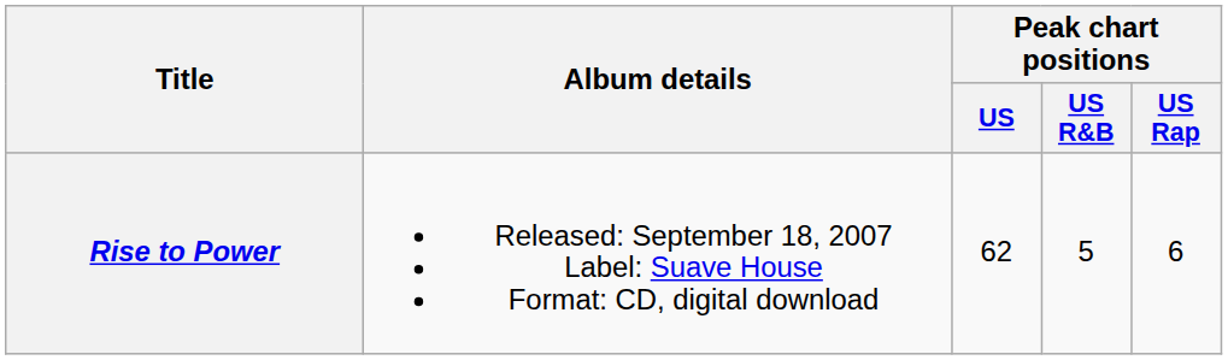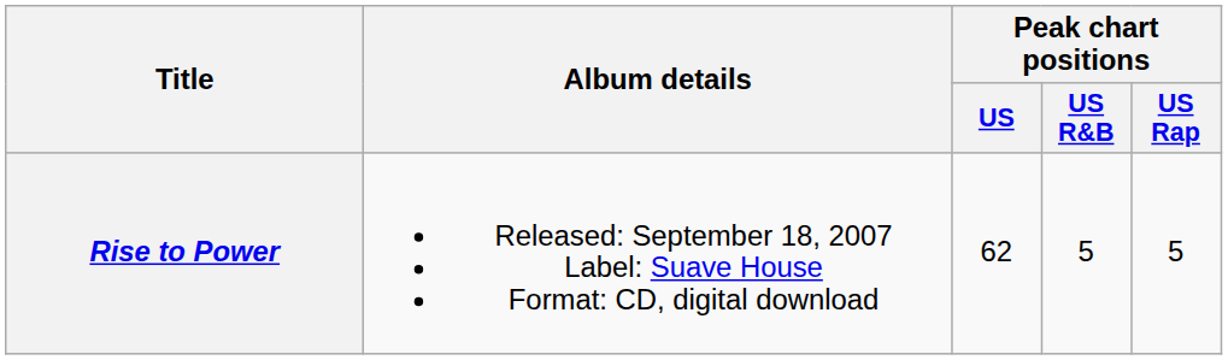Rise to Power | Peak chart positions / US Rap: 6 -> 5
